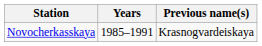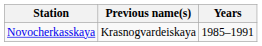columns swapped: Previous name(s) <-> Years
